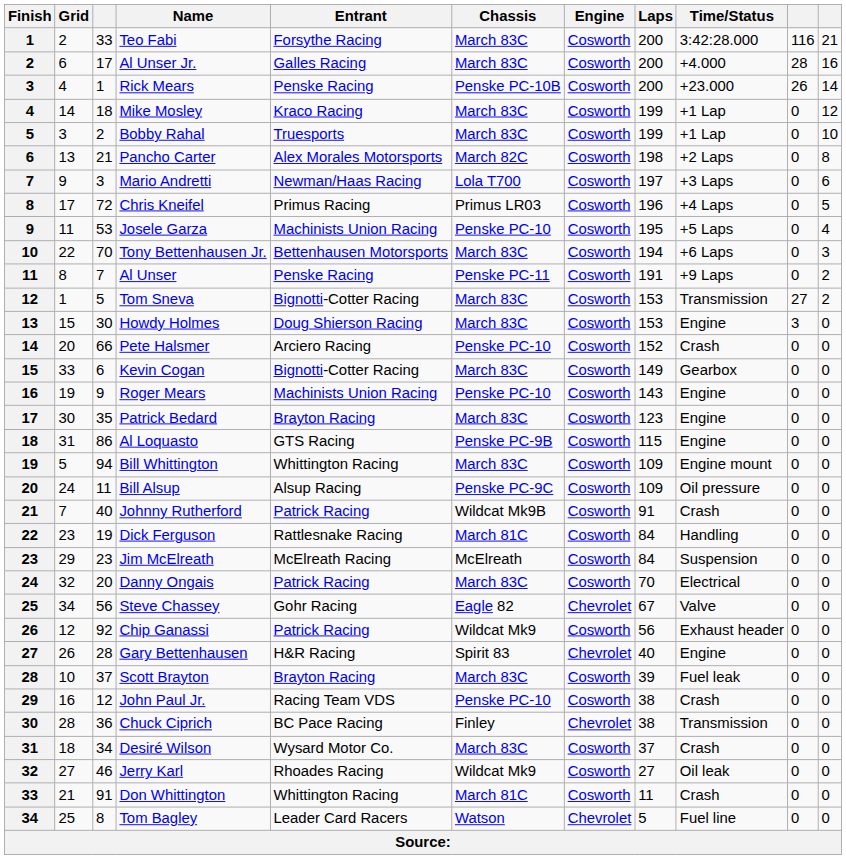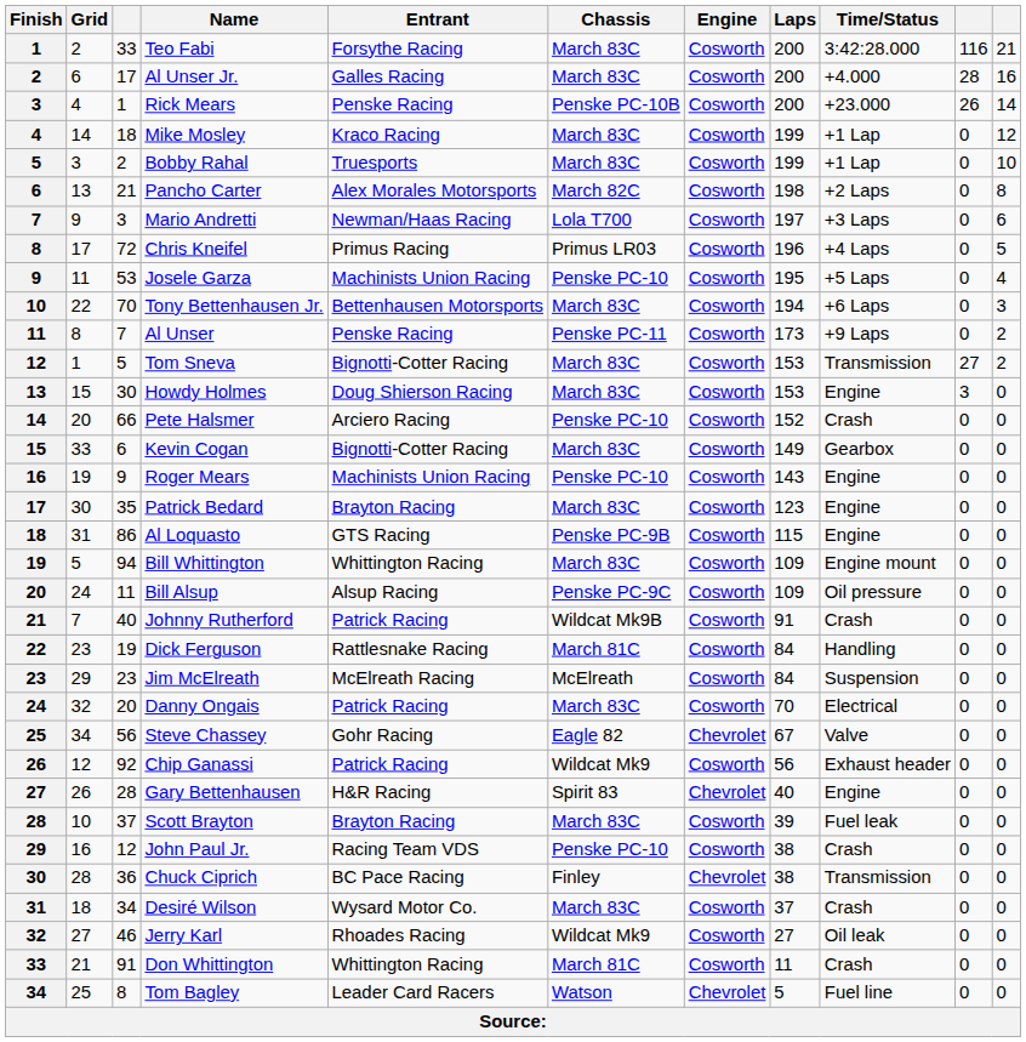Al Unser | Laps: 191 -> 173
